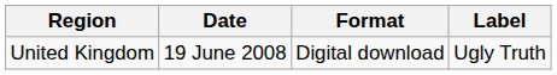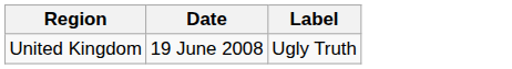- column: Format | Digital download
